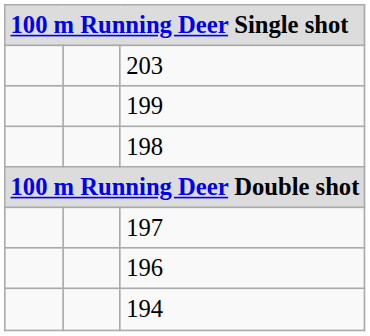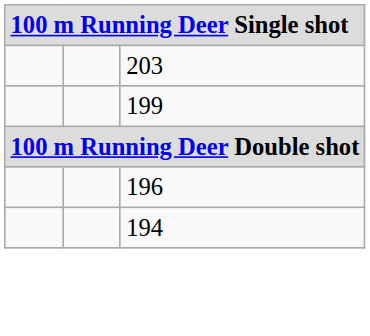- row: 198
- row: 197
